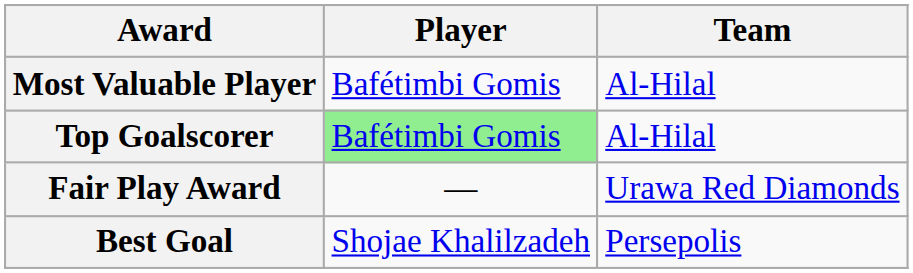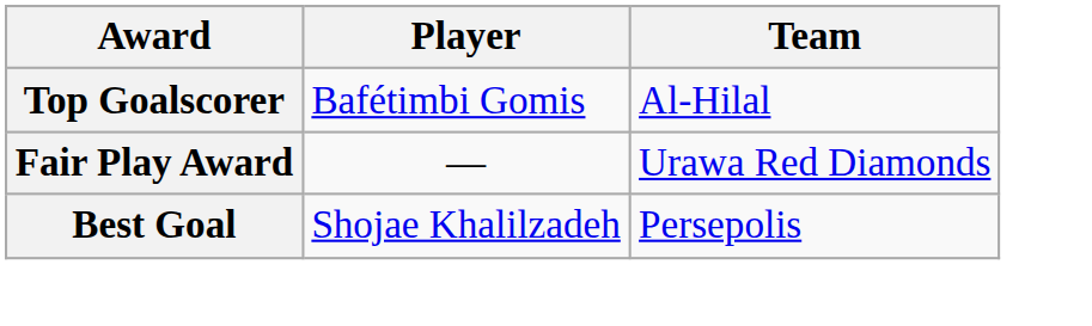- row: Most Valuable Player | Bafétimbi Gomis | Al-Hilal
Top Goalscorer | Player: lightgreen background -> no background
